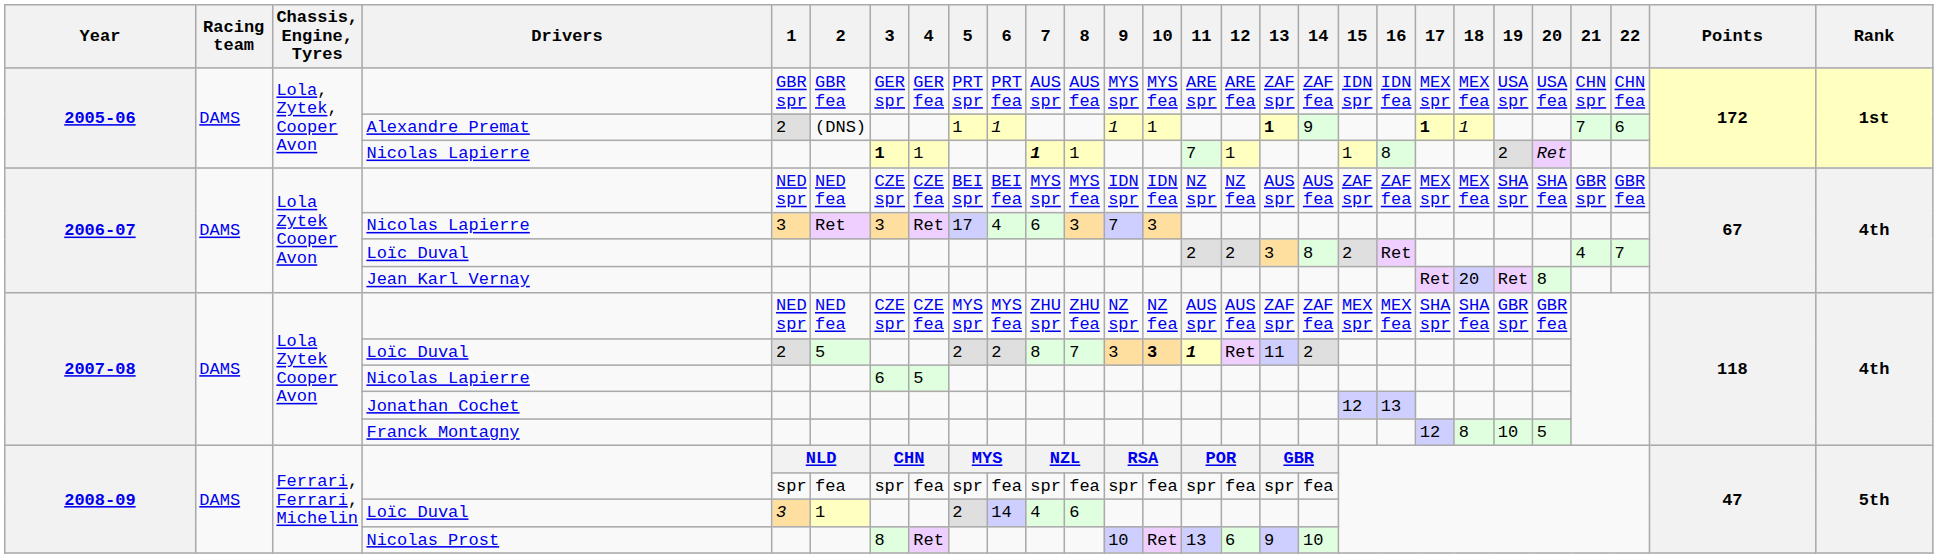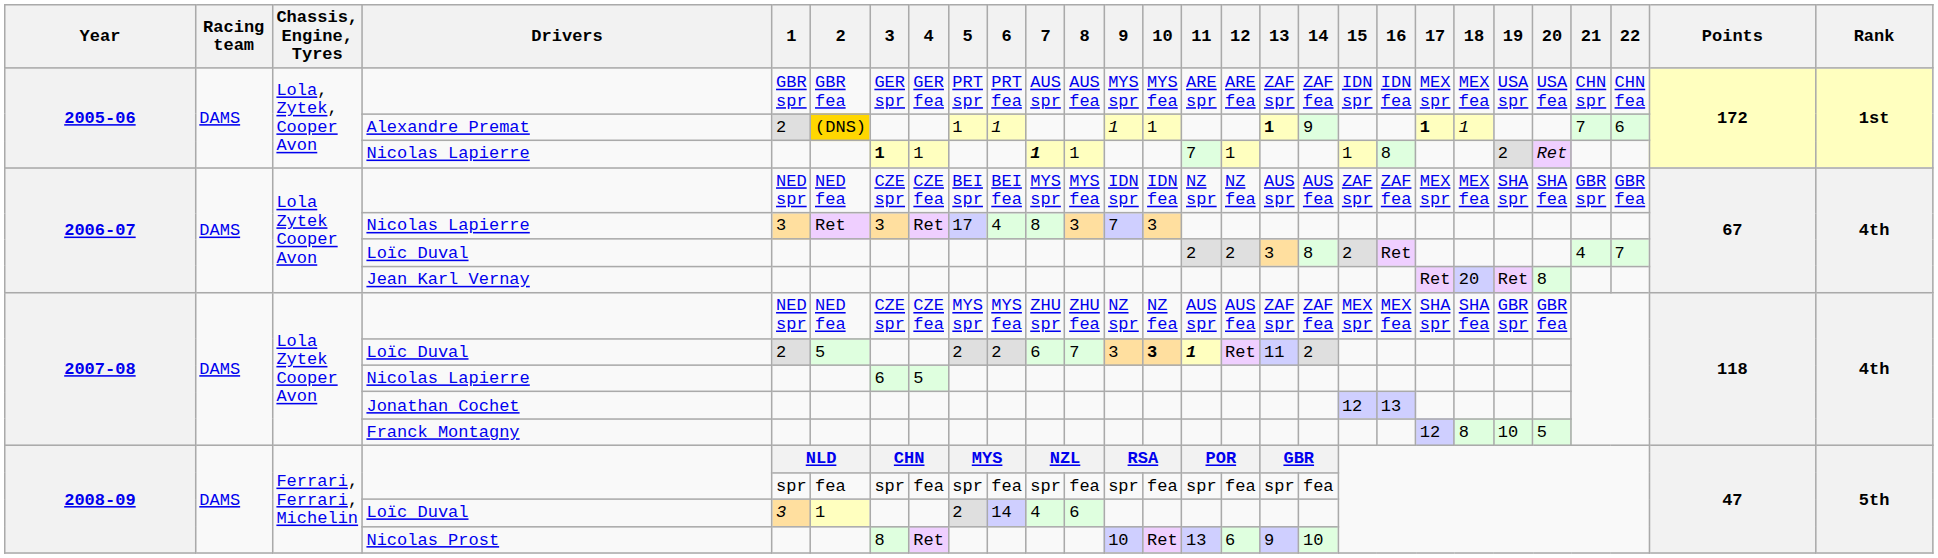Alexandre Premat | 2: no background -> gold background
2006-07 / Nicolas Lapierre | 7: 6 -> 8
2007-08 / Loïc Duval | 7: 8 -> 6
